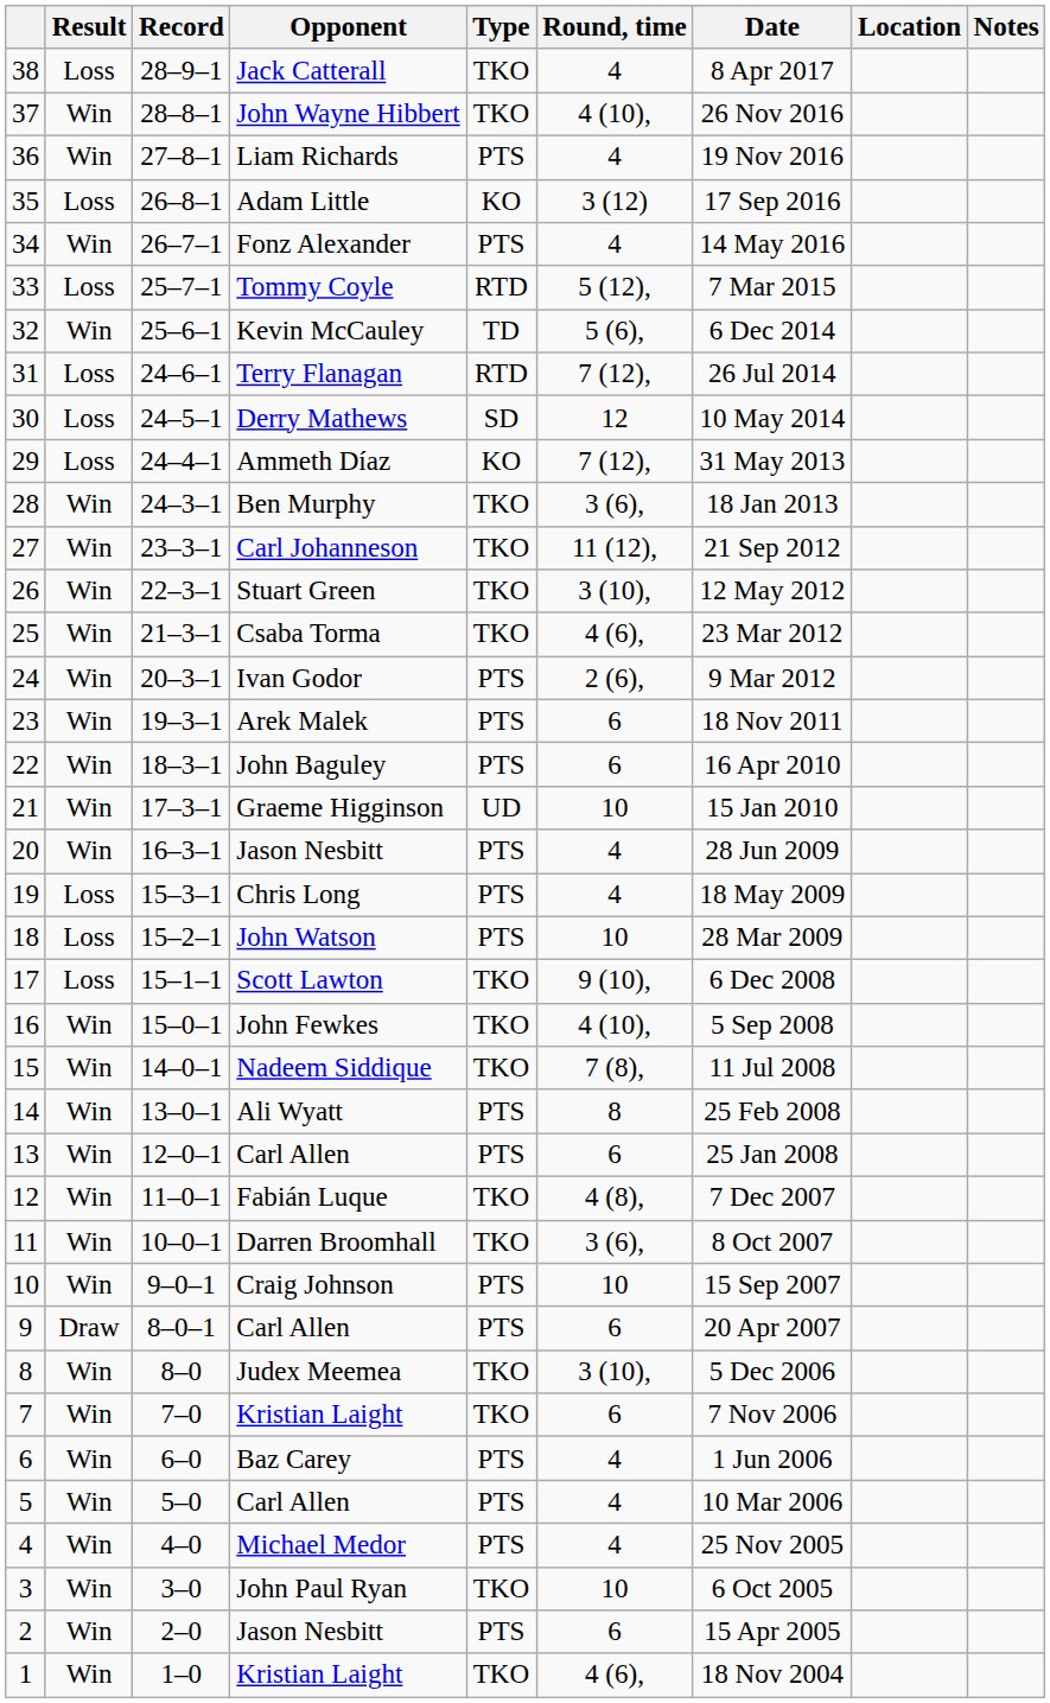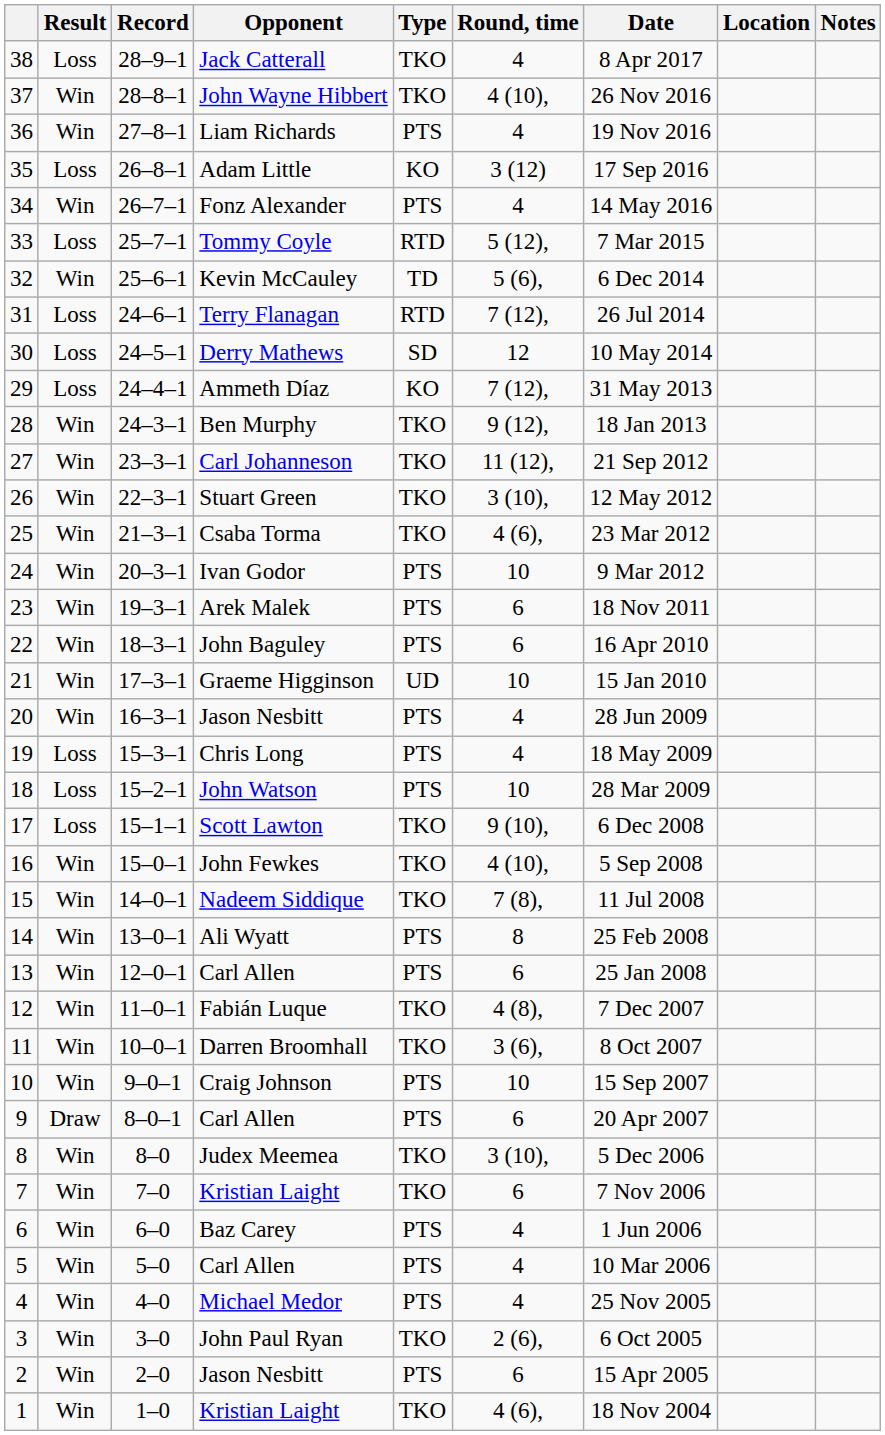28 | Round, time: 3 (6), -> 9 (12),
24 | Round, time: 2 (6), -> 10
3 | Round, time: 10 -> 2 (6),
